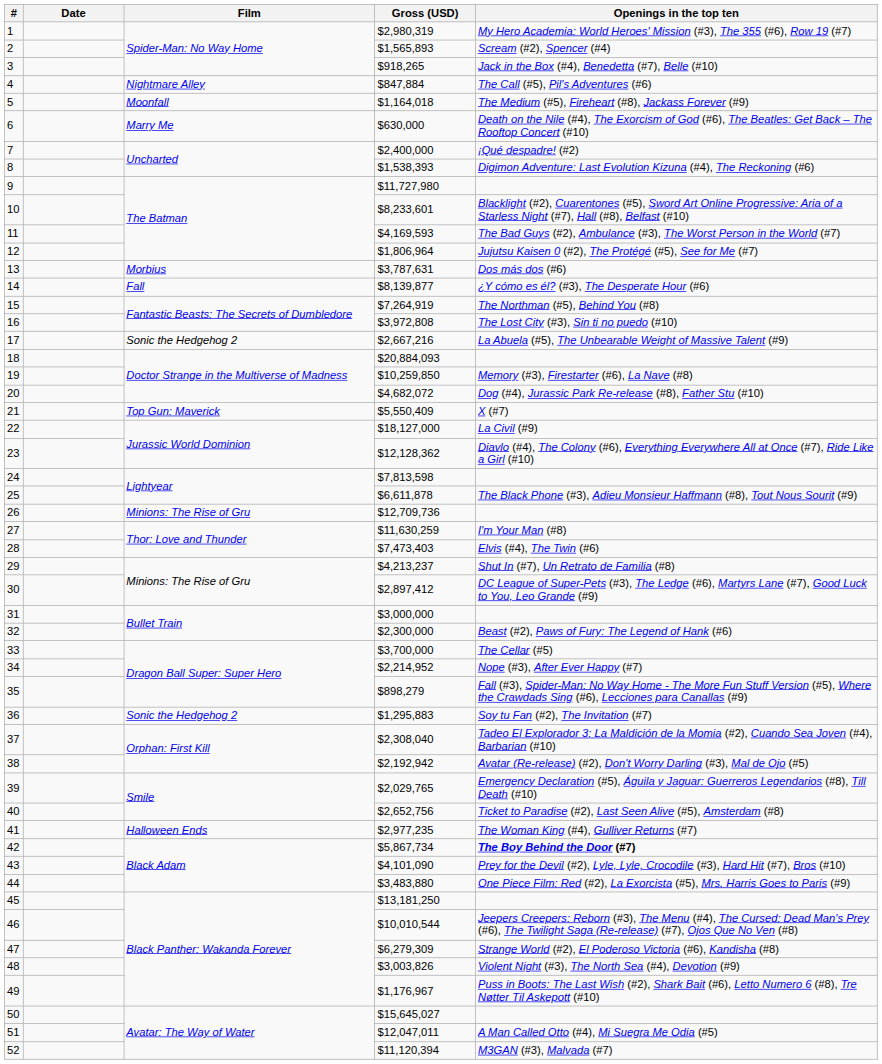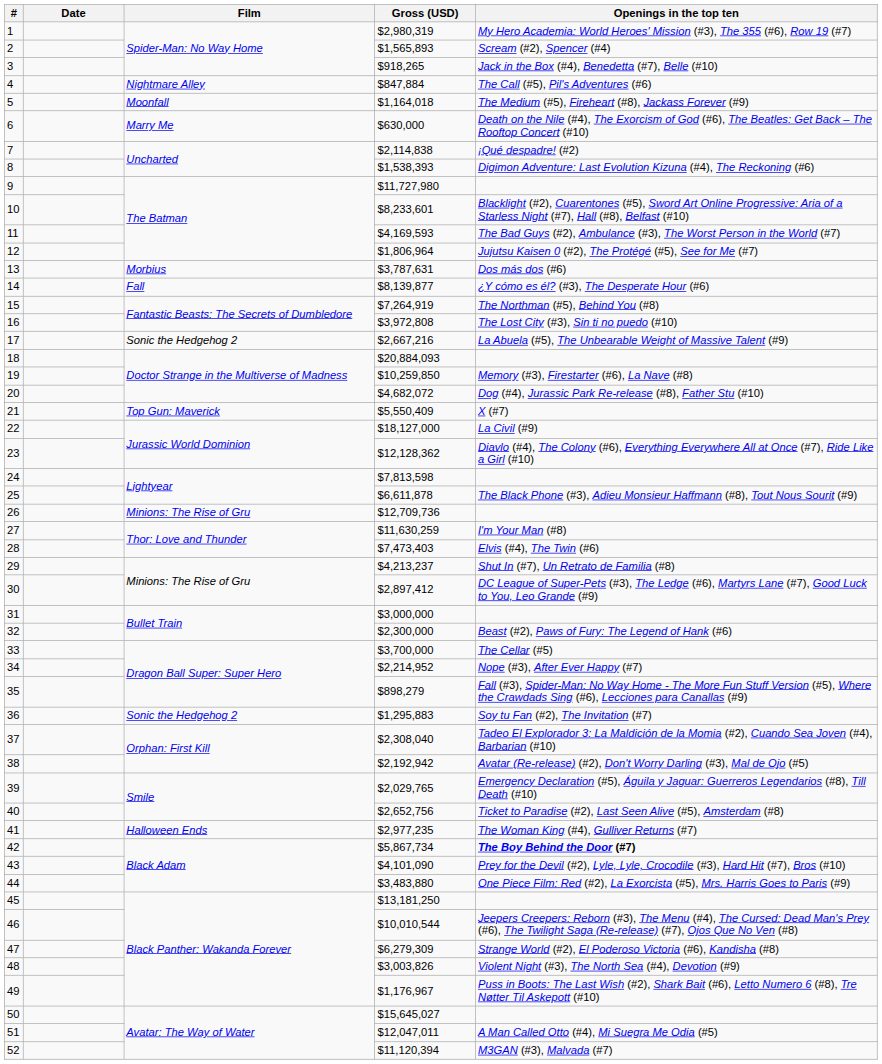7 | Gross (USD): $2,400,000 -> $2,114,838
